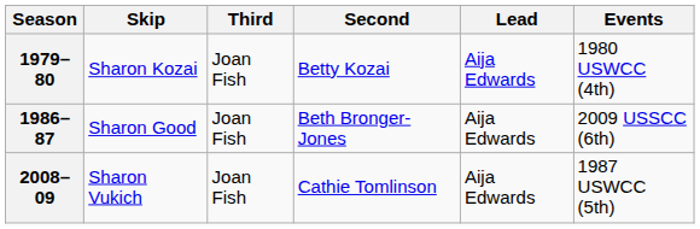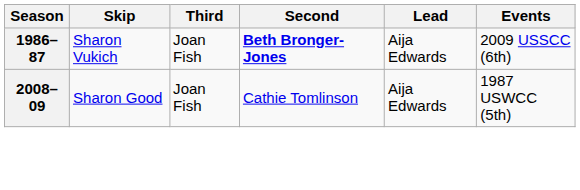- row: 1979–80 | Sharon Kozai | Joan Fish | Betty Kozai | Aija Edwards | 1980 USWCC (4th)
1986–87 | Skip: Sharon Good -> Sharon Vukich
1986–87 | Second: normal -> bold
2008–09 | Skip: Sharon Vukich -> Sharon Good
